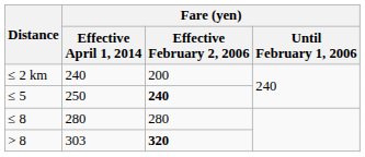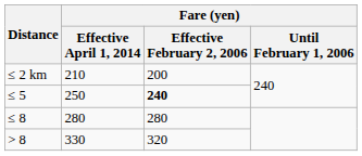≤ 2 km | Fare (yen) / Effective April 1, 2014: 240 -> 210
> 8 | Fare (yen) / Effective April 1, 2014: 303 -> 330
> 8 | Fare (yen) / Effective February 2, 2006: bold -> normal
